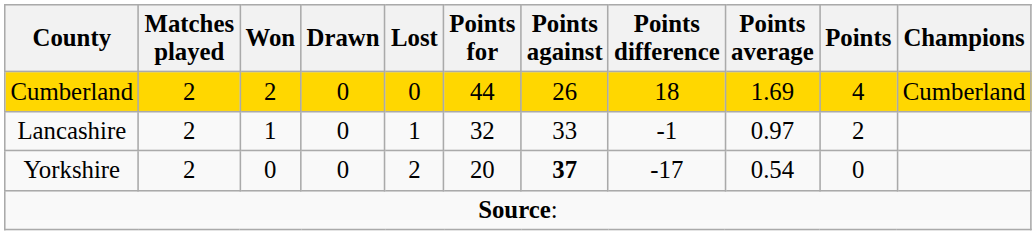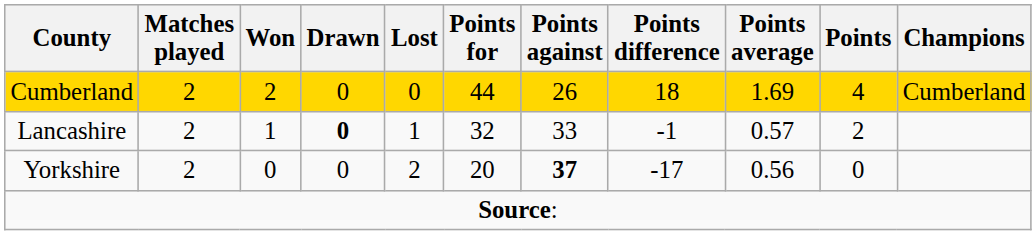Lancashire | Drawn: normal -> bold
Lancashire | Points average: 0.97 -> 0.57
Yorkshire | Points average: 0.54 -> 0.56
